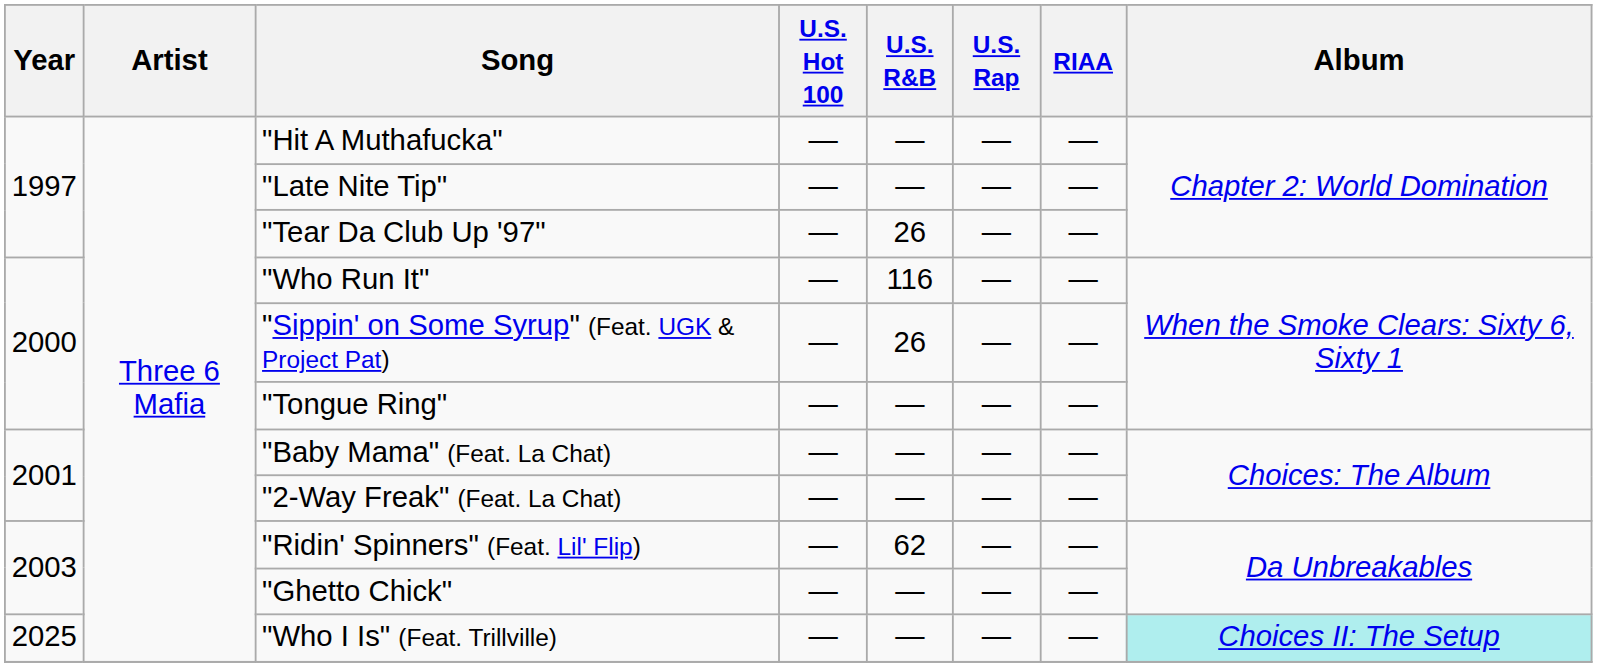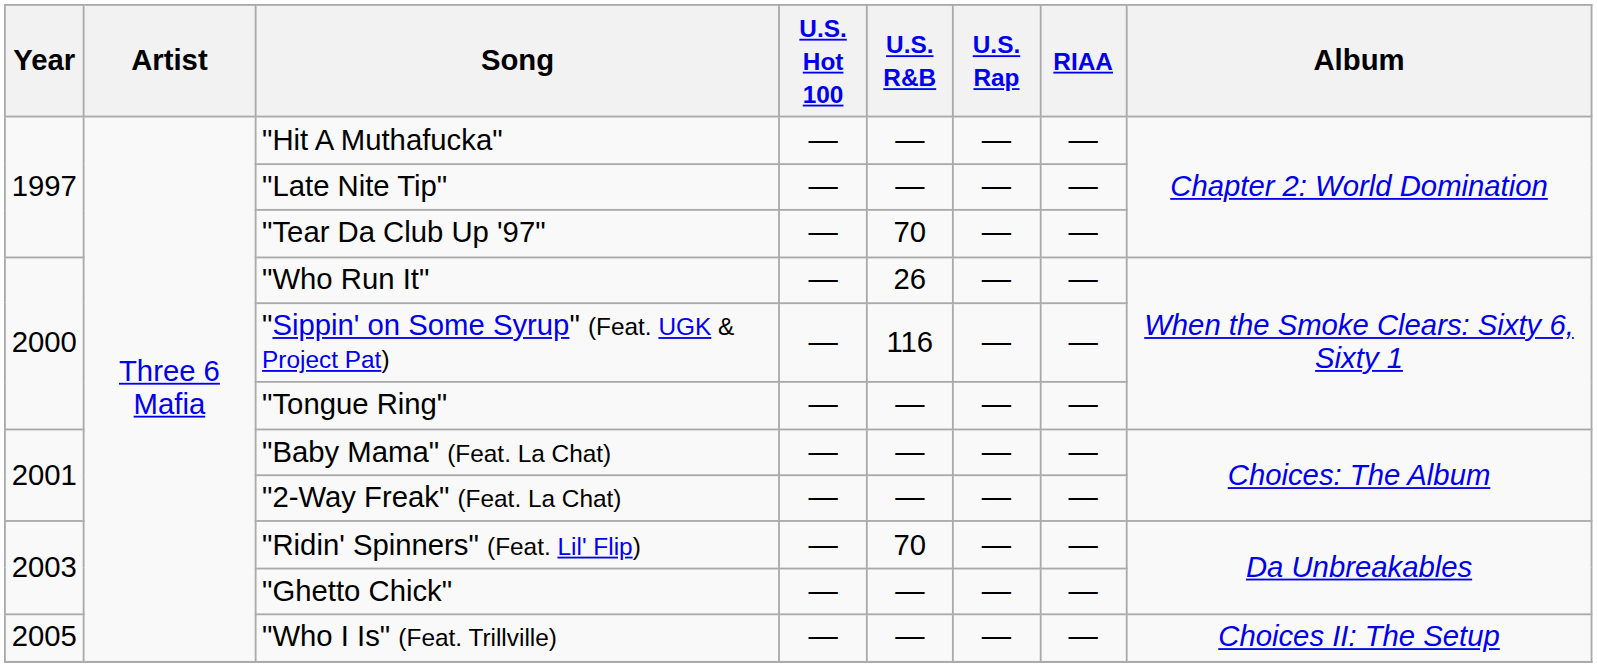"Tear Da Club Up '97" | U.S. R&B: 26 -> 70
"Who Run It" | U.S. R&B: 116 -> 26
"Sippin' on Some Syrup" (Feat. UGK & Project Pat) | U.S. R&B: 26 -> 116
"Ridin' Spinners" (Feat. Lil' Flip) | U.S. R&B: 62 -> 70
"Who I Is" (Feat. Trillville) | Year: 2025 -> 2005
"Who I Is" (Feat. Trillville) | Album: paleturquoise background -> no background
